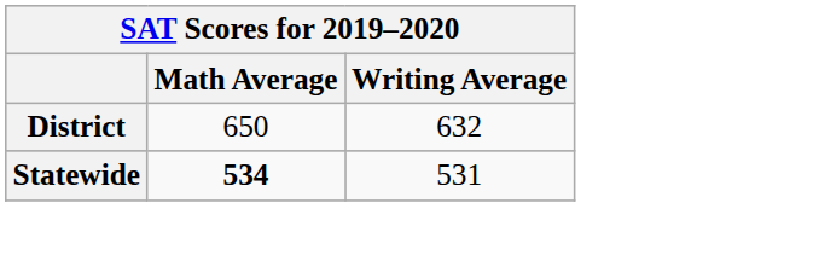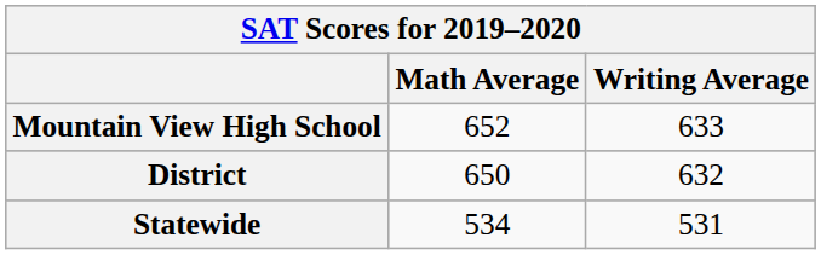+ row: Mountain View High School | 652 | 633
Statewide | Math Average: bold -> normal
